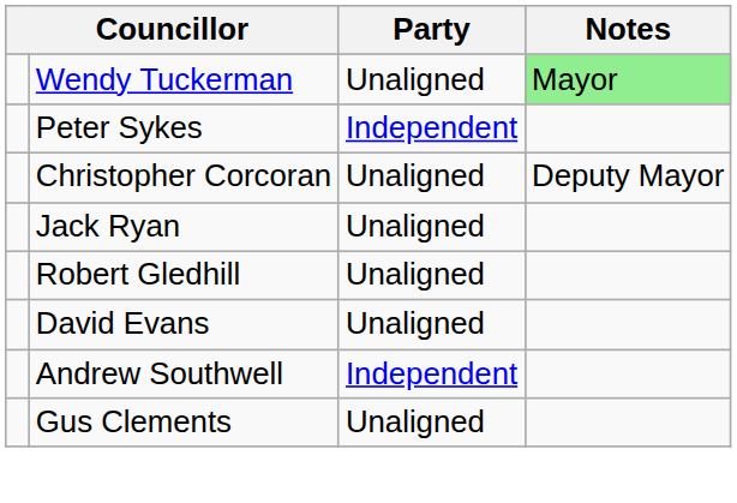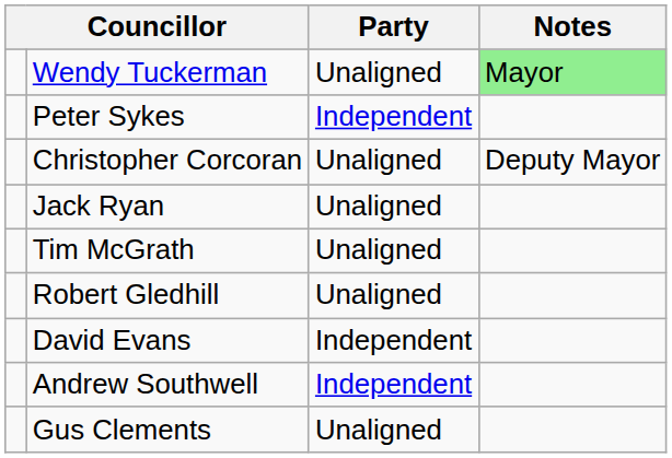+ row: Tim McGrath | Unaligned
David Evans | Party: Unaligned -> Independent
